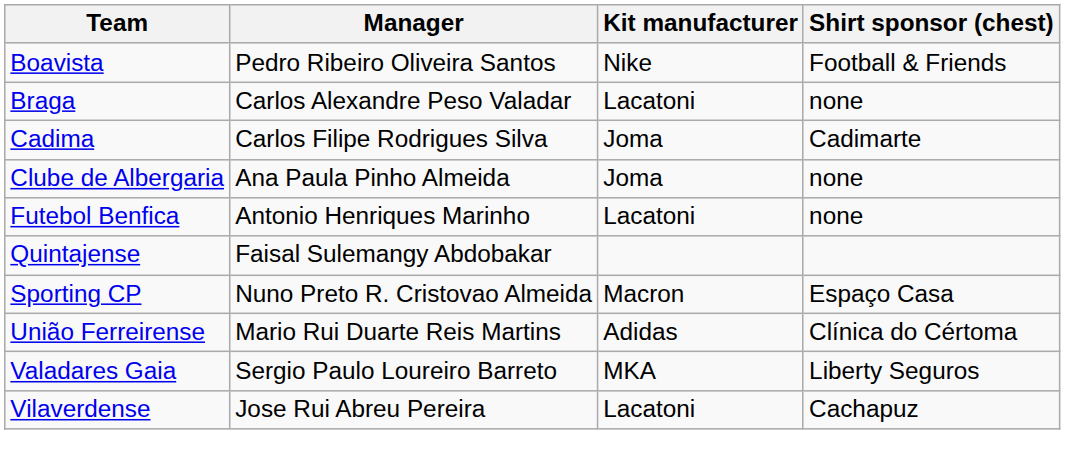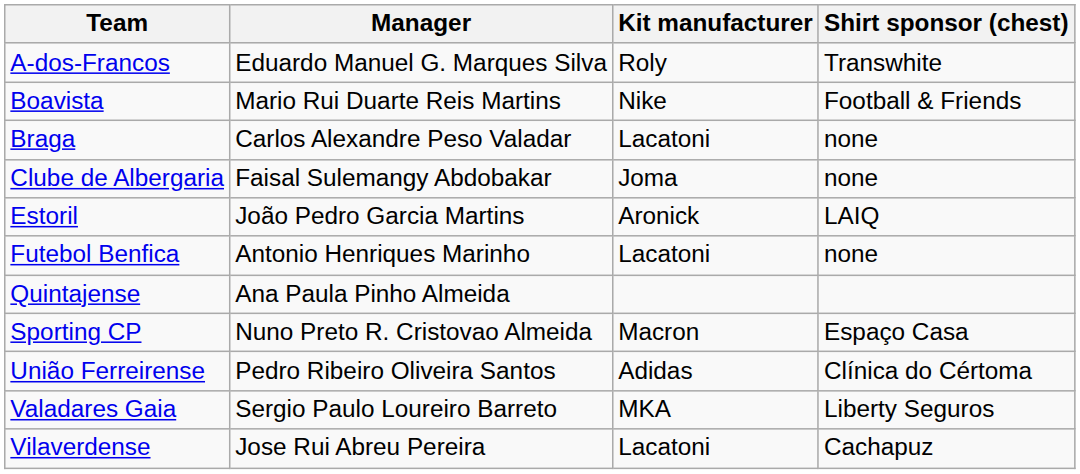+ row: A-dos-Francos | Eduardo Manuel G. Marques Silva | Roly | Transwhite
Boavista | Manager: Pedro Ribeiro Oliveira Santos -> Mario Rui Duarte Reis Martins
- row: Cadima | Carlos Filipe Rodrigues Silva | Joma | Cadimarte
Clube de Albergaria | Manager: Ana Paula Pinho Almeida -> Faisal Sulemangy Abdobakar
+ row: Estoril | João Pedro Garcia Martins | Aronick | LAIQ
Quintajense | Manager: Faisal Sulemangy Abdobakar -> Ana Paula Pinho Almeida
União Ferreirense | Manager: Mario Rui Duarte Reis Martins -> Pedro Ribeiro Oliveira Santos
